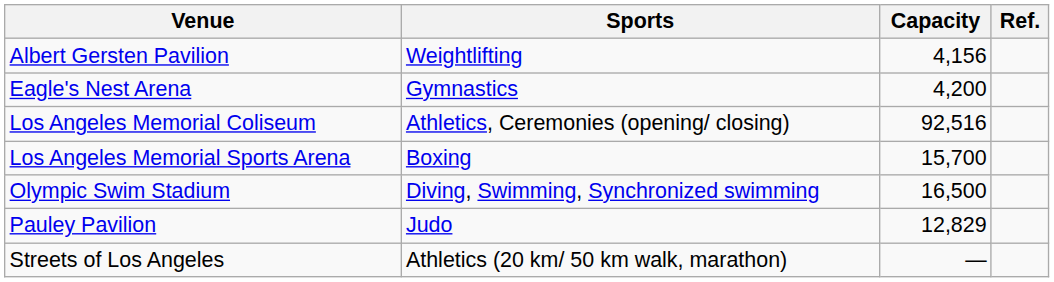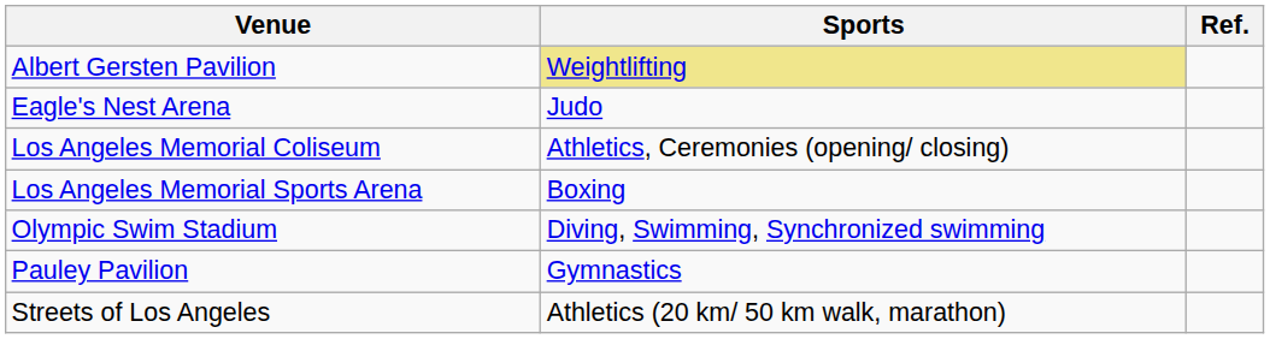- column: Capacity | 4,156 | 4,200 | 92,516 | 15,700 | 16,500 | 12,829 | —
Albert Gersten Pavilion | Sports: no background -> khaki background
Eagle's Nest Arena | Sports: Gymnastics -> Judo
Pauley Pavilion | Sports: Judo -> Gymnastics
